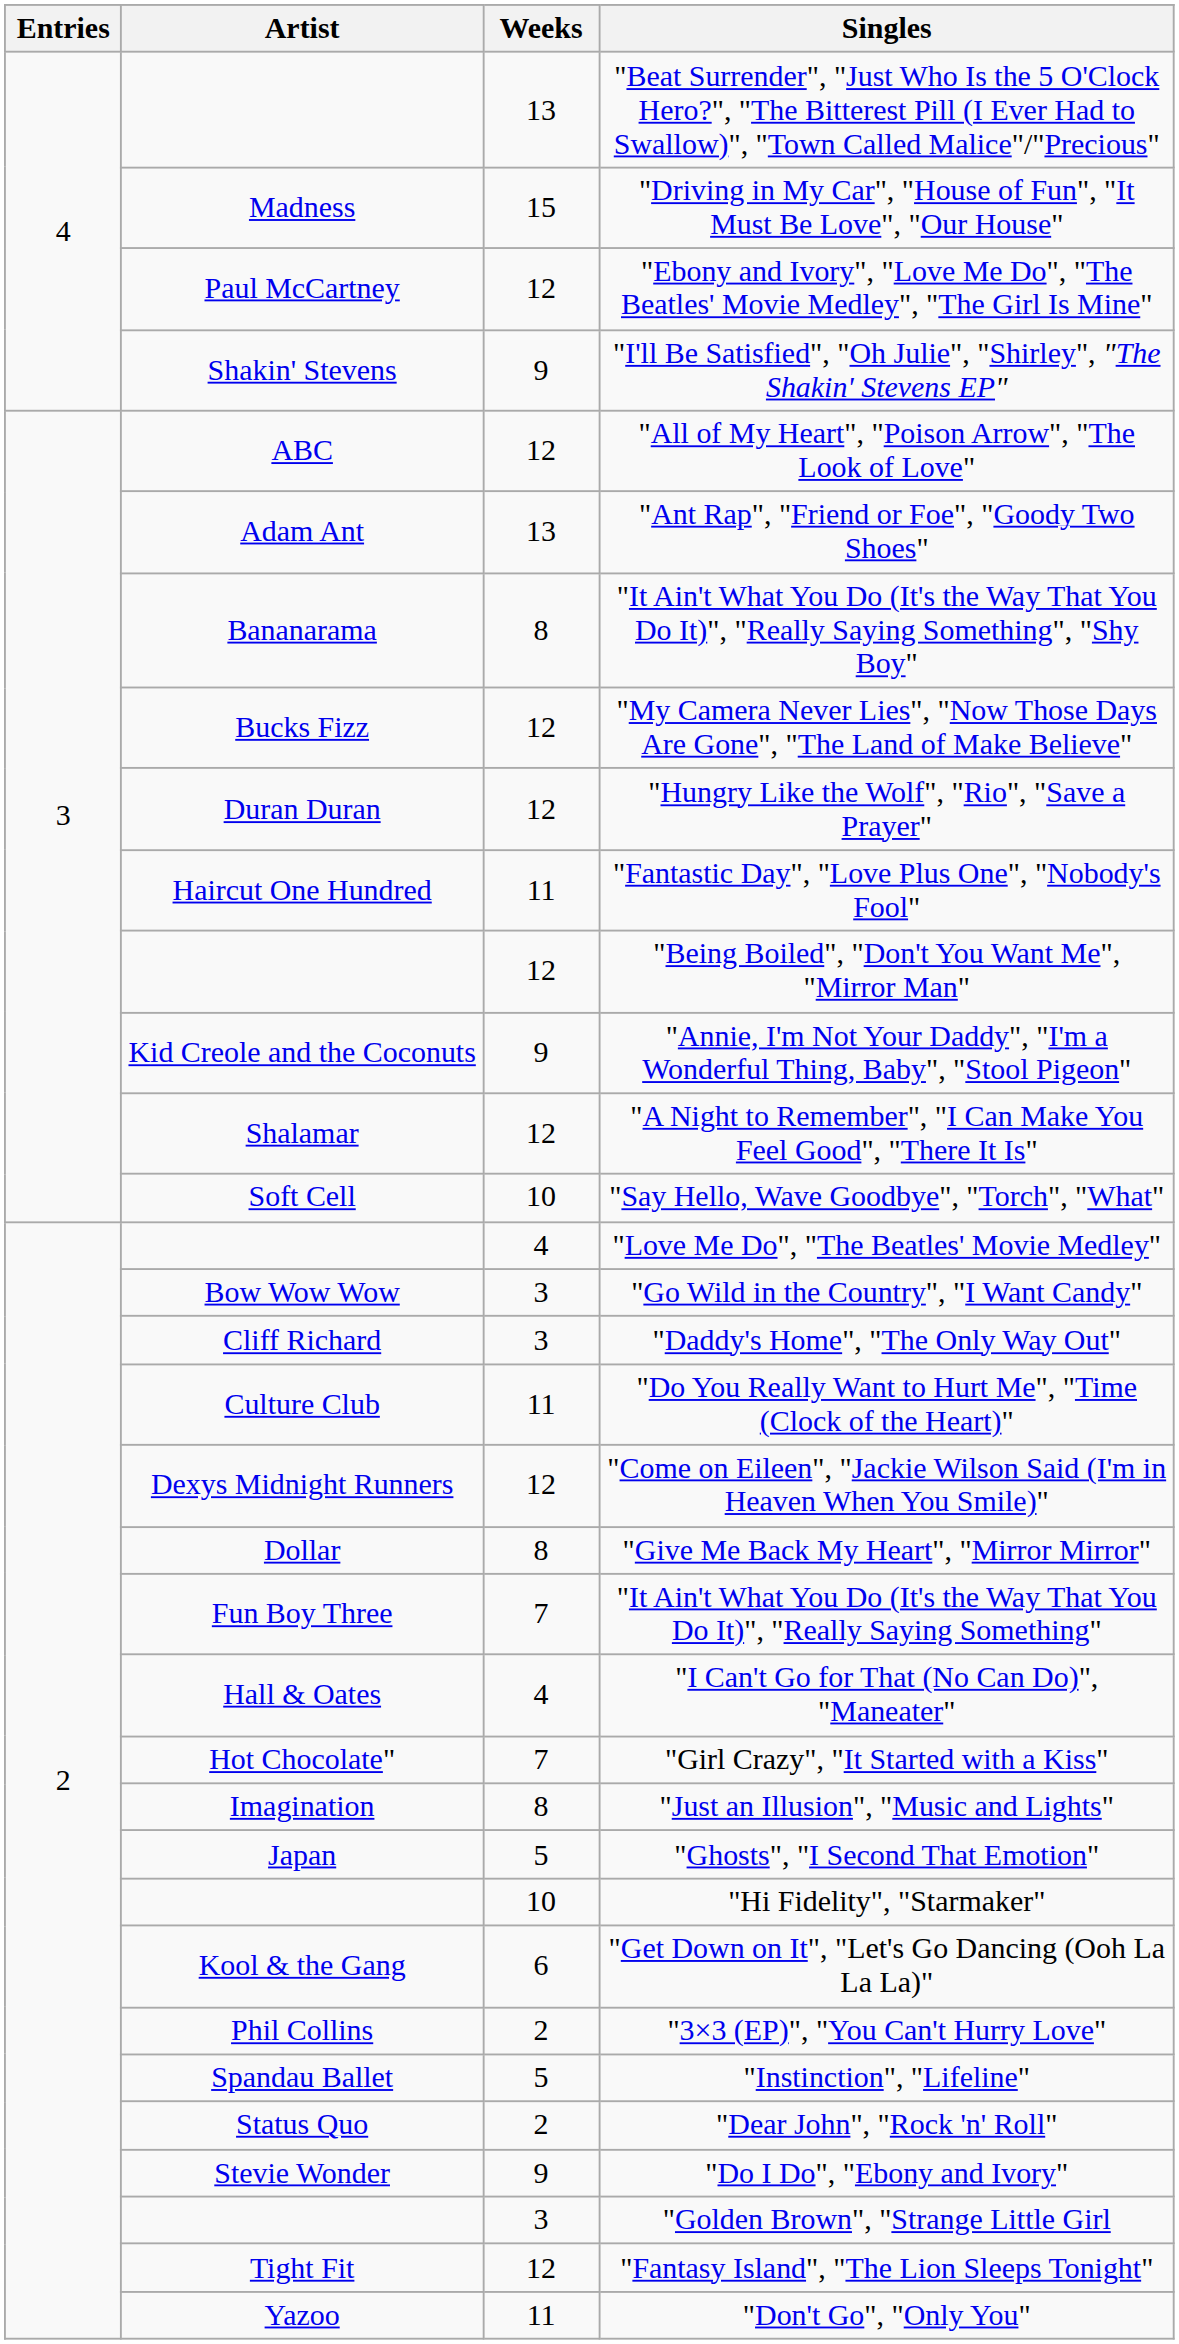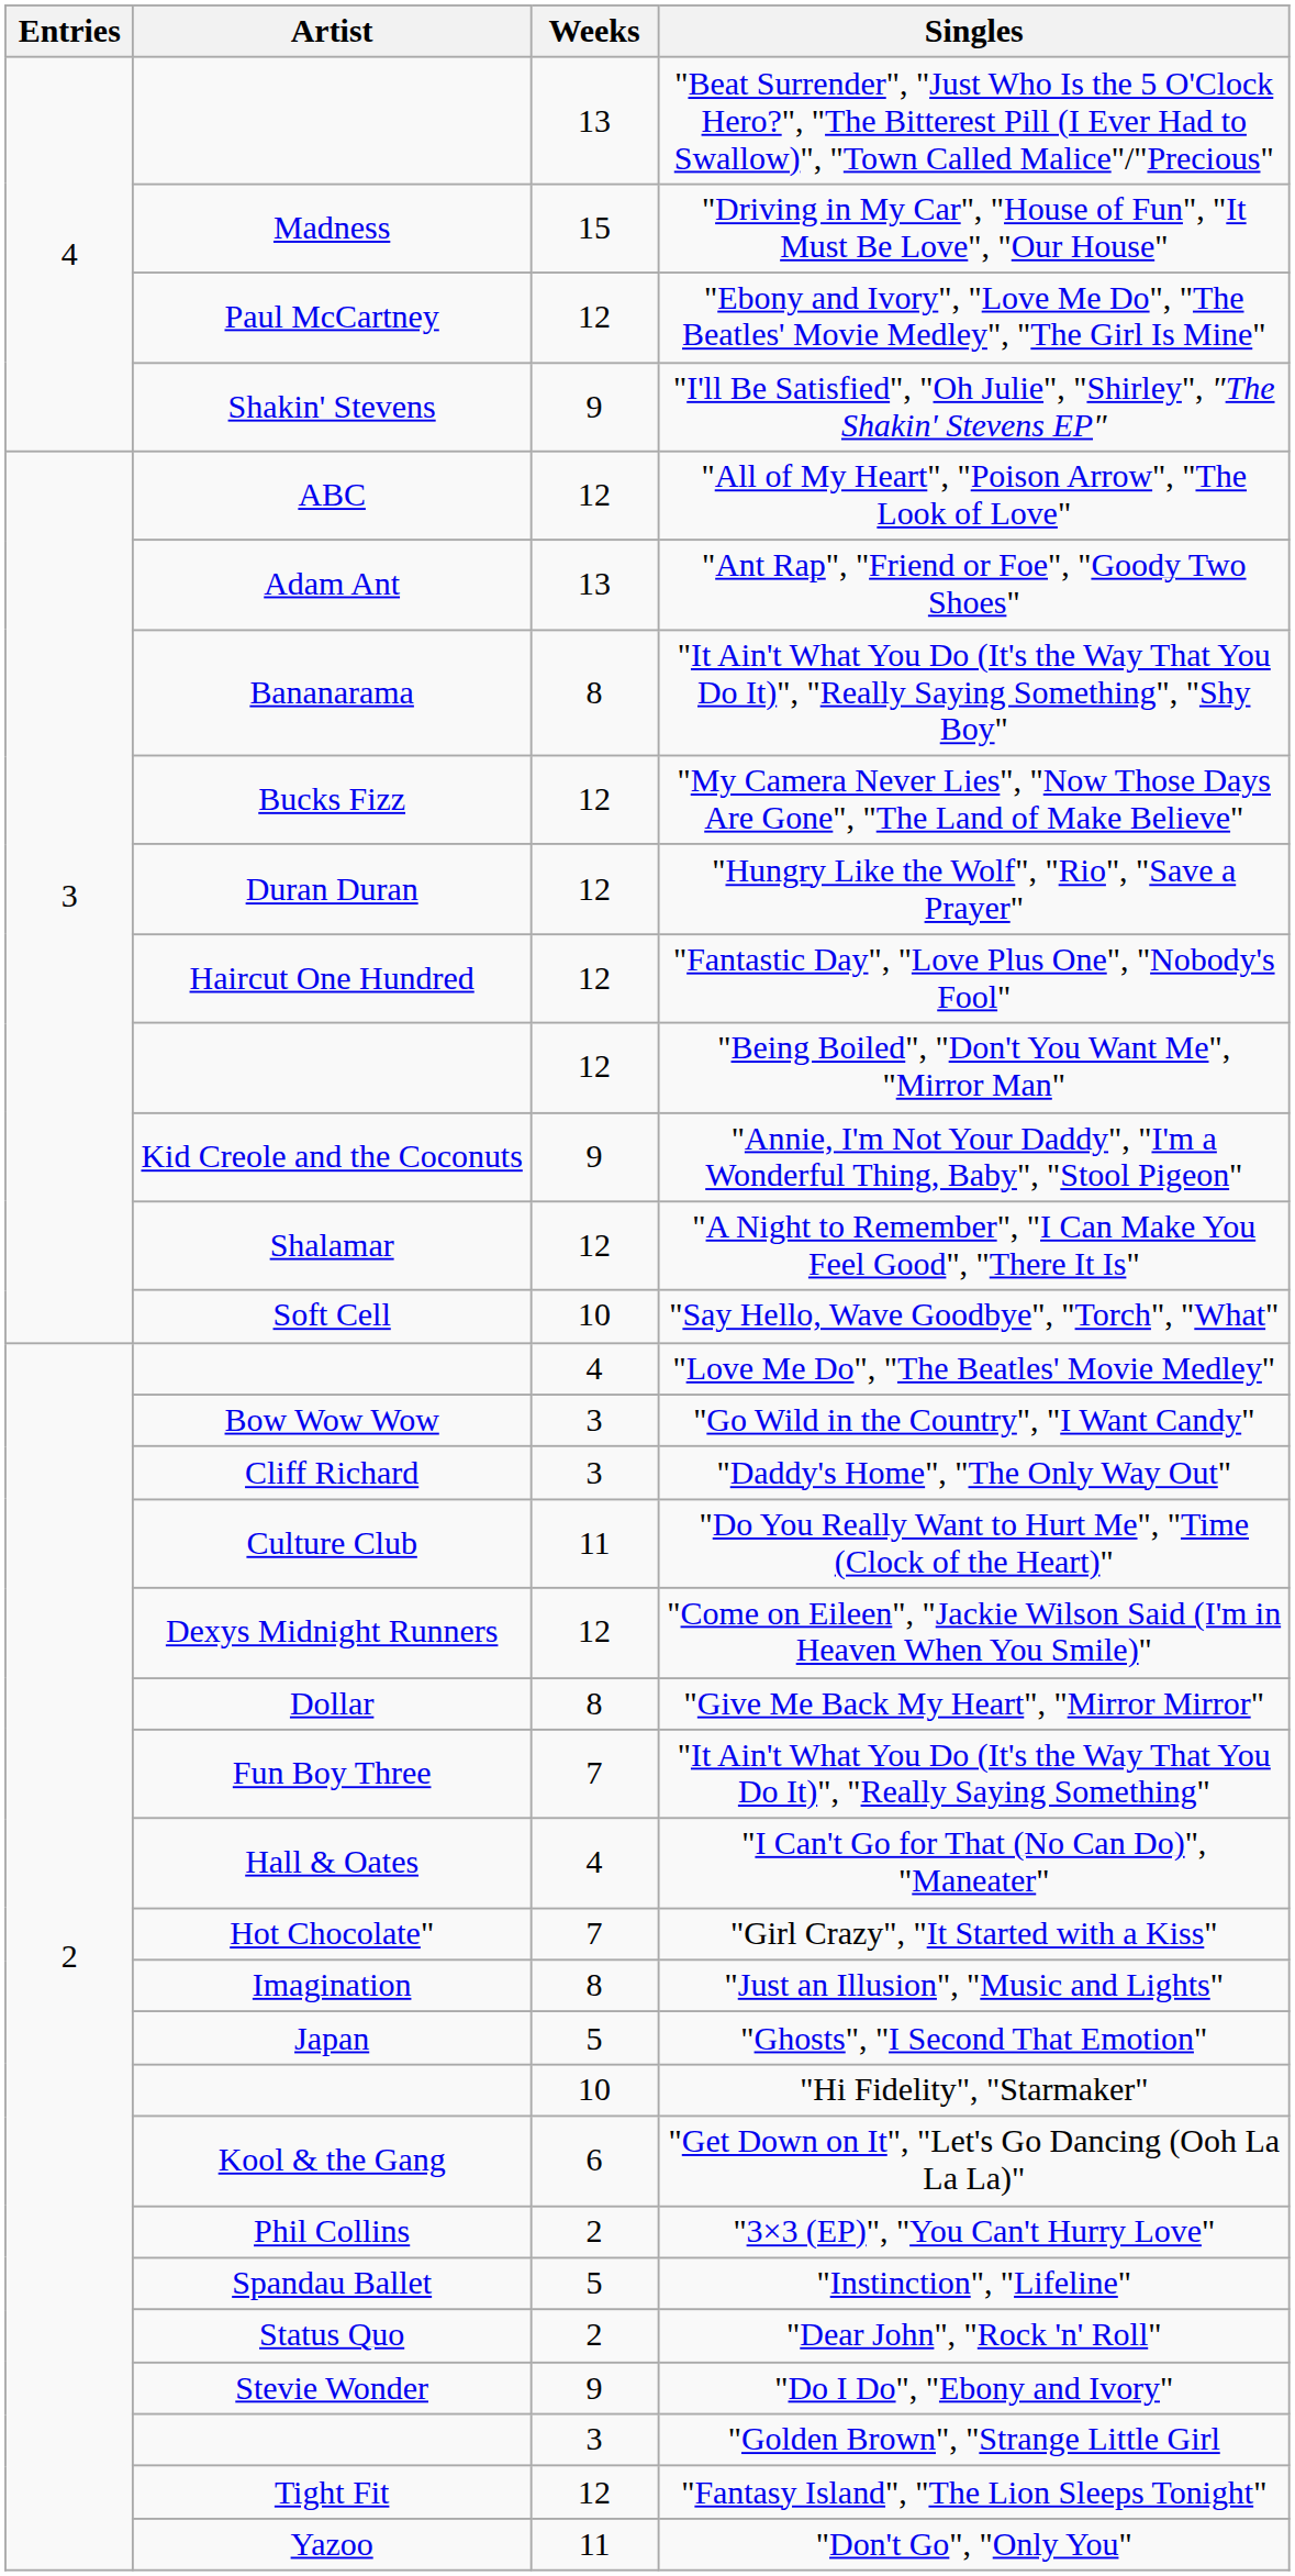"Fantastic Day", "Love Plus One", "Nobody's Fool" | Weeks: 11 -> 12
